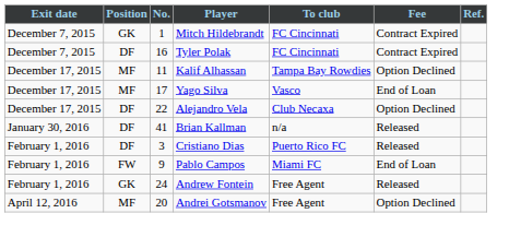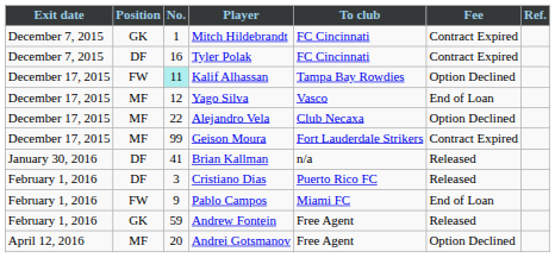Kalif Alhassan | Position: MF -> FW
Kalif Alhassan | No.: no background -> paleturquoise background
Yago Silva | No.: 17 -> 12
Alejandro Vela | Position: DF -> MF
+ row: December 17, 2015 | MF | 99 | Geison Moura | Fort Lauderdale Strikers | Contract Expired
Andrew Fontein | No.: 24 -> 59
